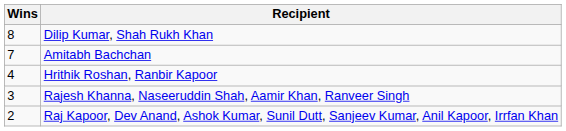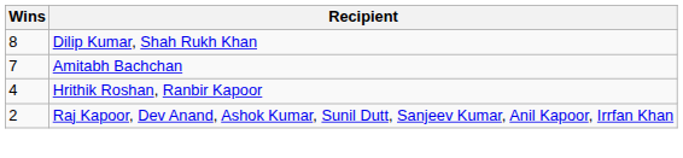- row: 3 | Rajesh Khanna, Naseeruddin Shah, Aamir Khan, Ranveer Singh
